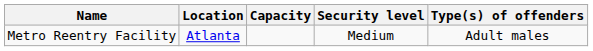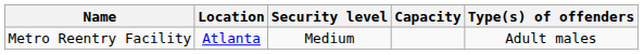columns swapped: Security level <-> Capacity
